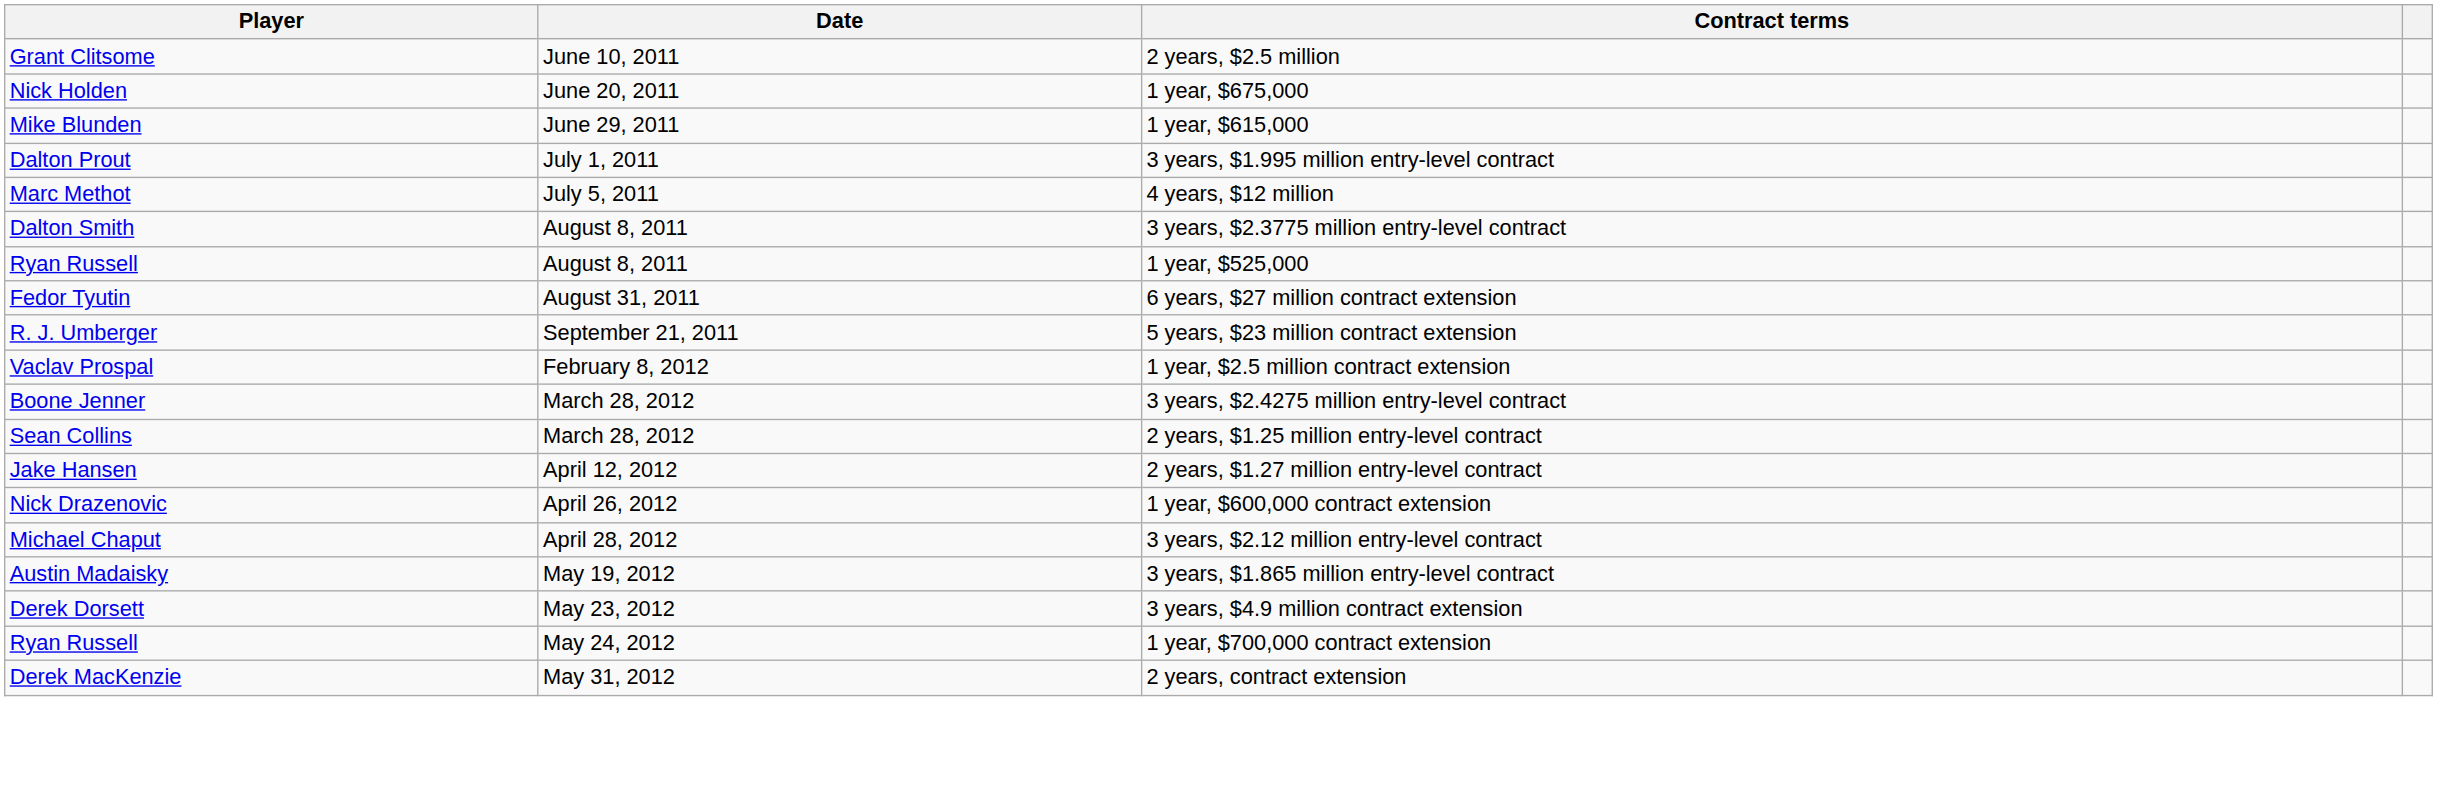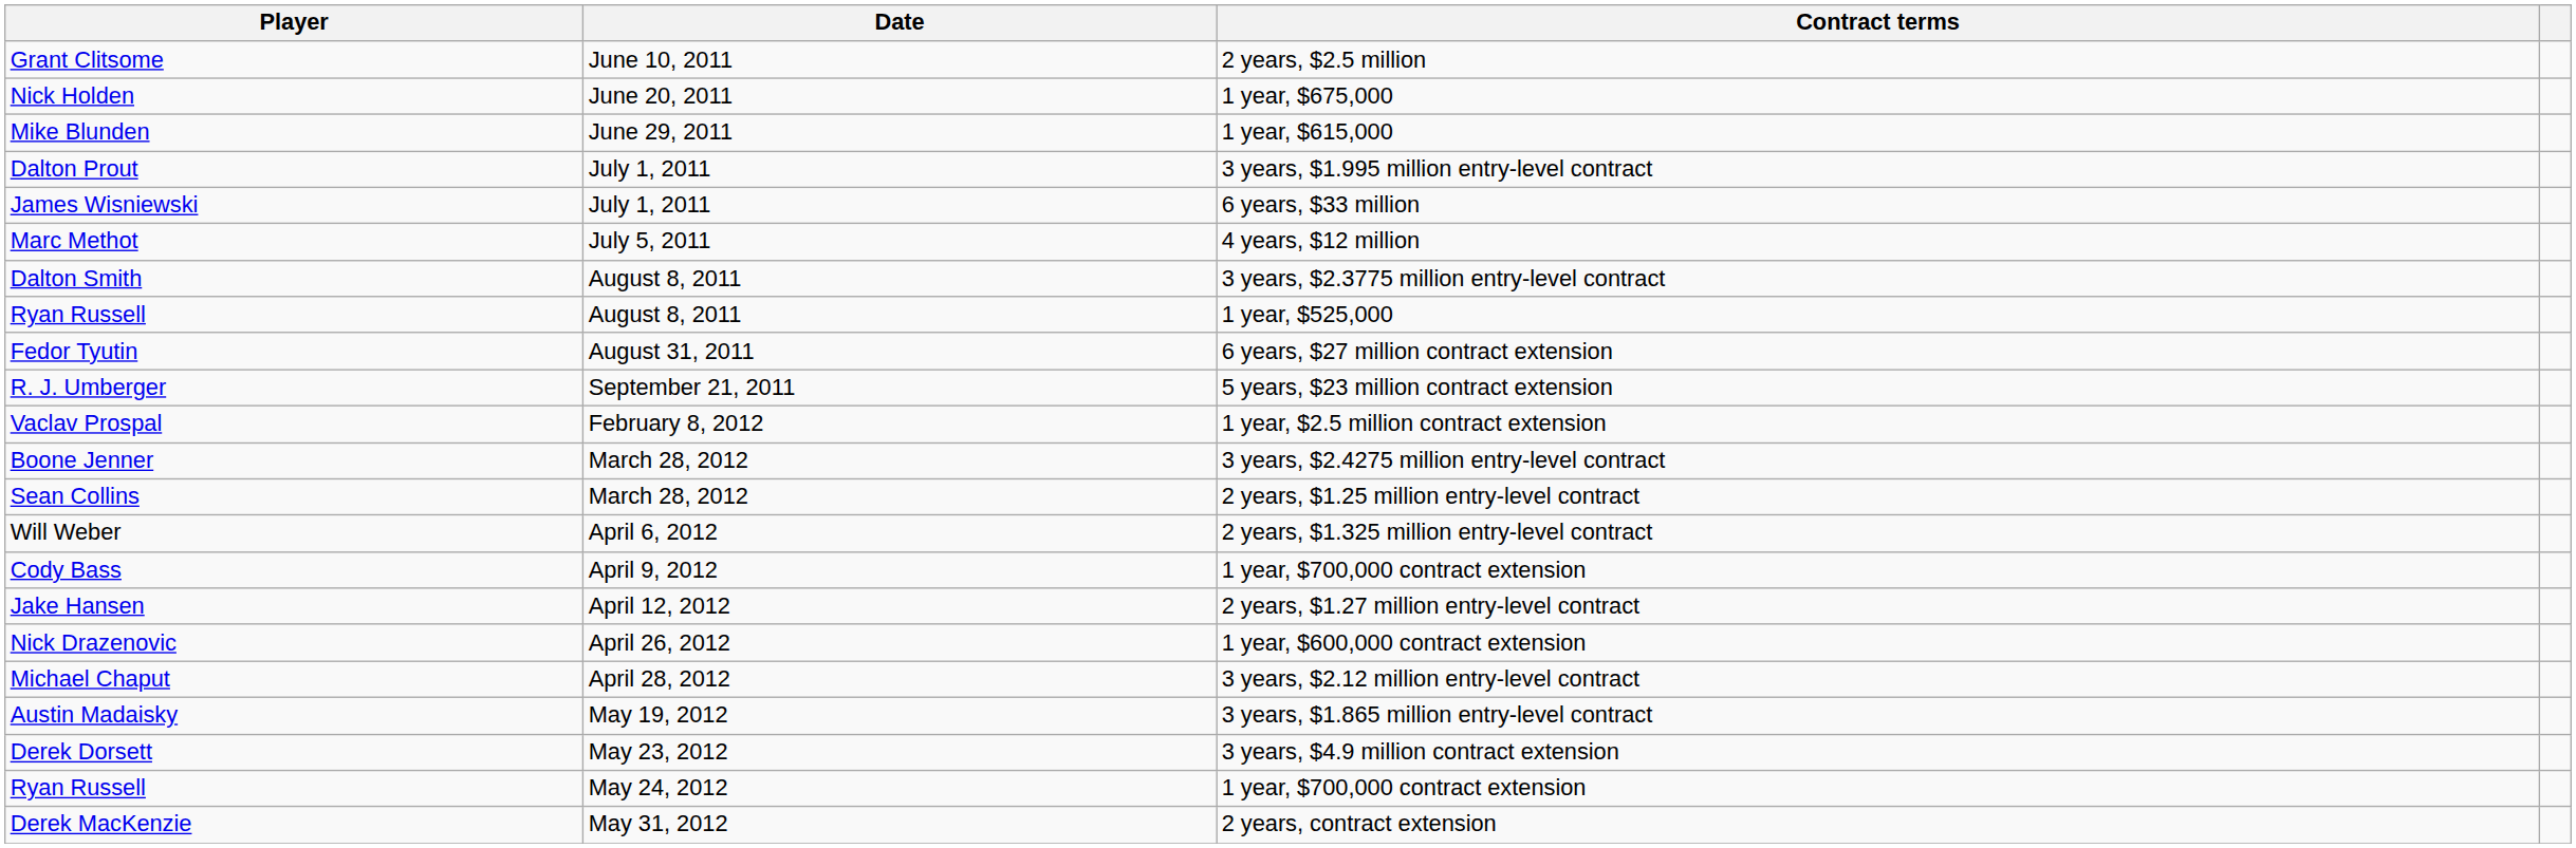+ row: James Wisniewski | July 1, 2011 | 6 years, $33 million
+ row: Will Weber | April 6, 2012 | 2 years, $1.325 million entry-level contract
+ row: Cody Bass | April 9, 2012 | 1 year, $700,000 contract extension
